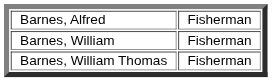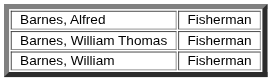rows swapped: Barnes, William <-> Barnes, William Thomas
